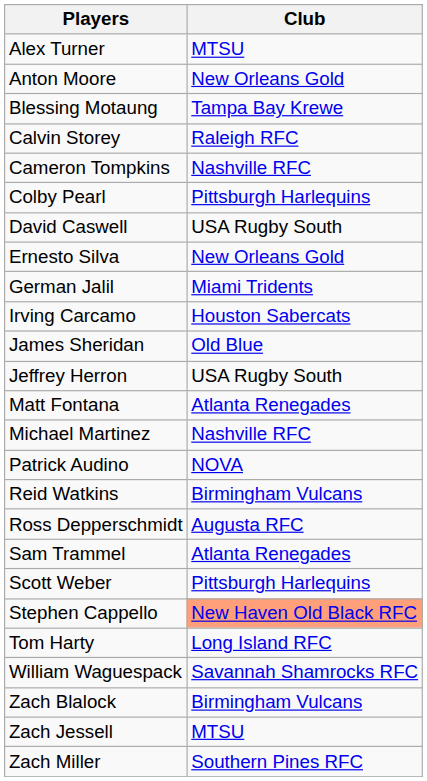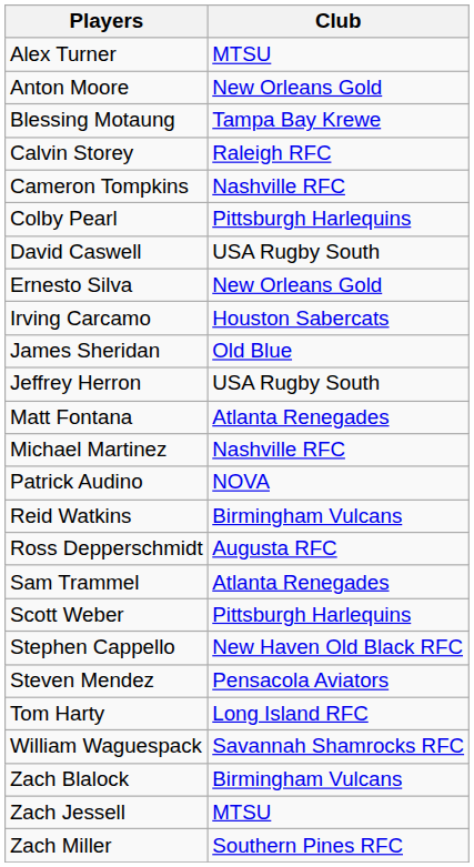- row: German Jalil | Miami Tridents
Stephen Cappello | Club: lightsalmon background -> no background
+ row: Steven Mendez | Pensacola Aviators
